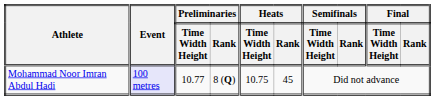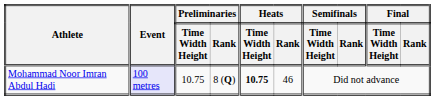Mohammad Noor Imran Abdul Hadi | Preliminaries / Time Width Height: 10.77 -> 10.75
Mohammad Noor Imran Abdul Hadi | Heats / Time Width Height: normal -> bold
Mohammad Noor Imran Abdul Hadi | Heats / Rank: 45 -> 46
